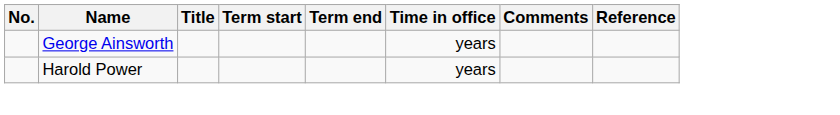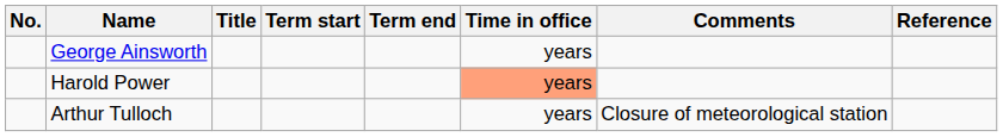Harold Power | Time in office: no background -> lightsalmon background
+ row: Arthur Tulloch | years | Closure of meteorological station
